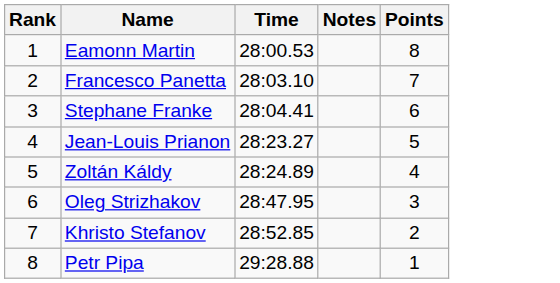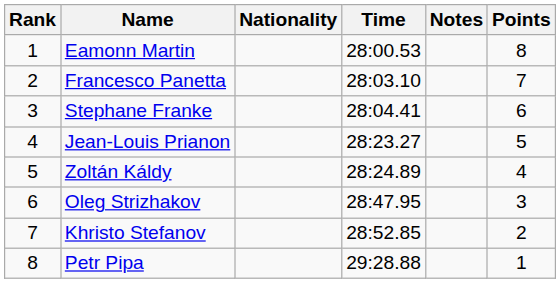+ column: Nationality
